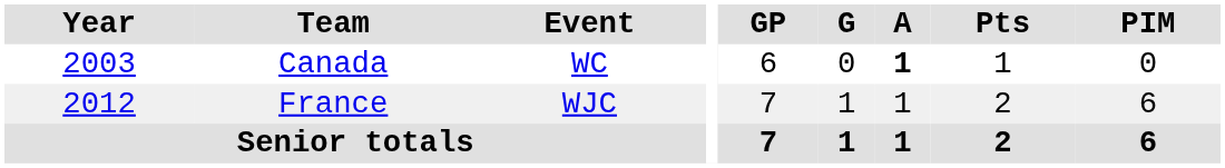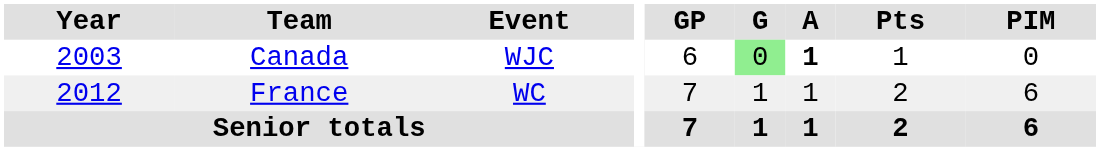Canada | Event: WC -> WJC
Canada | G: no background -> lightgreen background
France | Event: WJC -> WC
